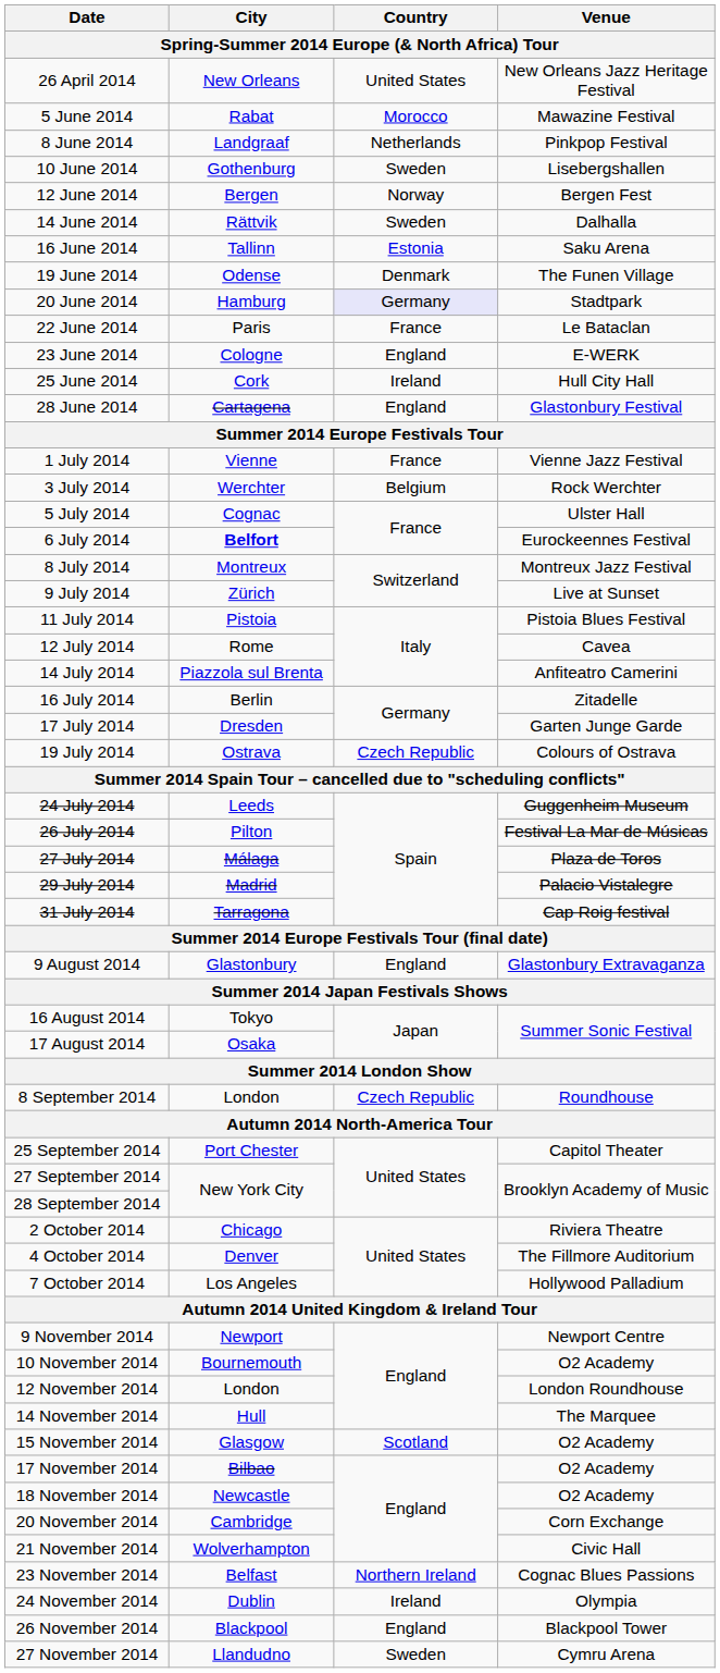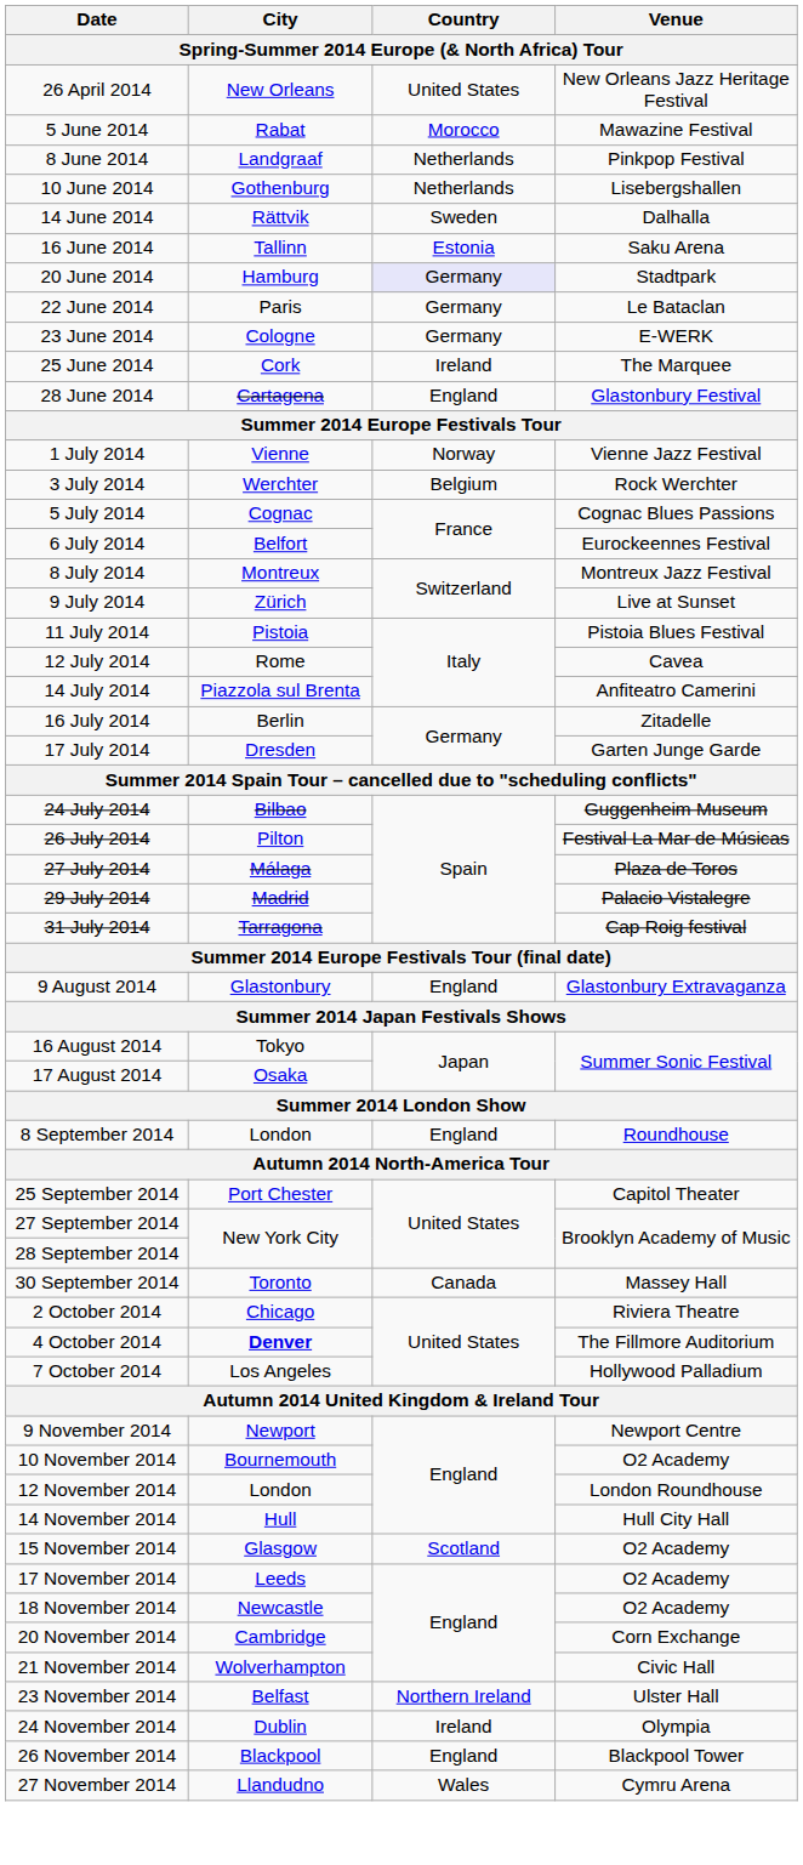10 June 2014 | Country: Sweden -> Netherlands
- row: 12 June 2014 | Bergen | Norway | Bergen Fest
- row: 19 June 2014 | Odense | Denmark | The Funen Village
22 June 2014 | Country: France -> Germany
23 June 2014 | Country: England -> Germany
25 June 2014 | Venue: Hull City Hall -> The Marquee
1 July 2014 | Country: France -> Norway
5 July 2014 | Venue: Ulster Hall -> Cognac Blues Passions
6 July 2014 | City: bold -> normal
- row: 19 July 2014 | Ostrava | Czech Republic | Colours of Ostrava
24 July 2014 | City: Leeds -> Bilbao
8 September 2014 | Country: Czech Republic -> England
+ row: 30 September 2014 | Toronto | Canada | Massey Hall
4 October 2014 | City: normal -> bold
14 November 2014 | Venue: The Marquee -> Hull City Hall
17 November 2014 | City: Bilbao -> Leeds
23 November 2014 | Venue: Cognac Blues Passions -> Ulster Hall
27 November 2014 | Country: Sweden -> Wales
